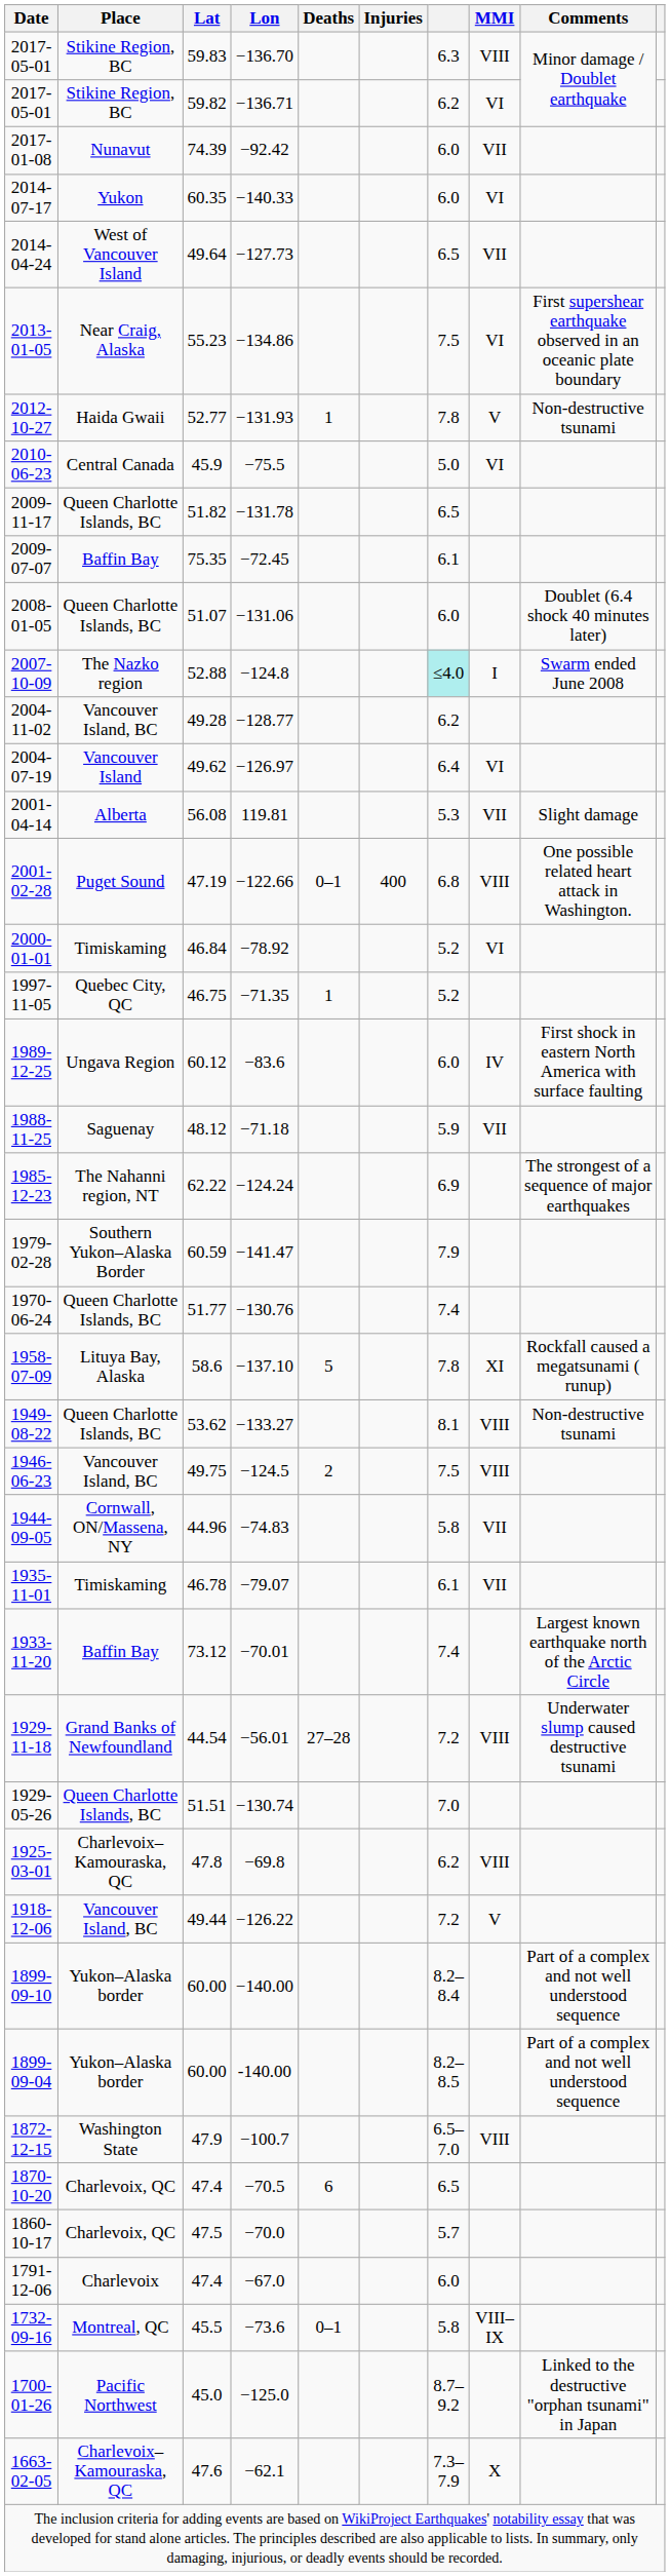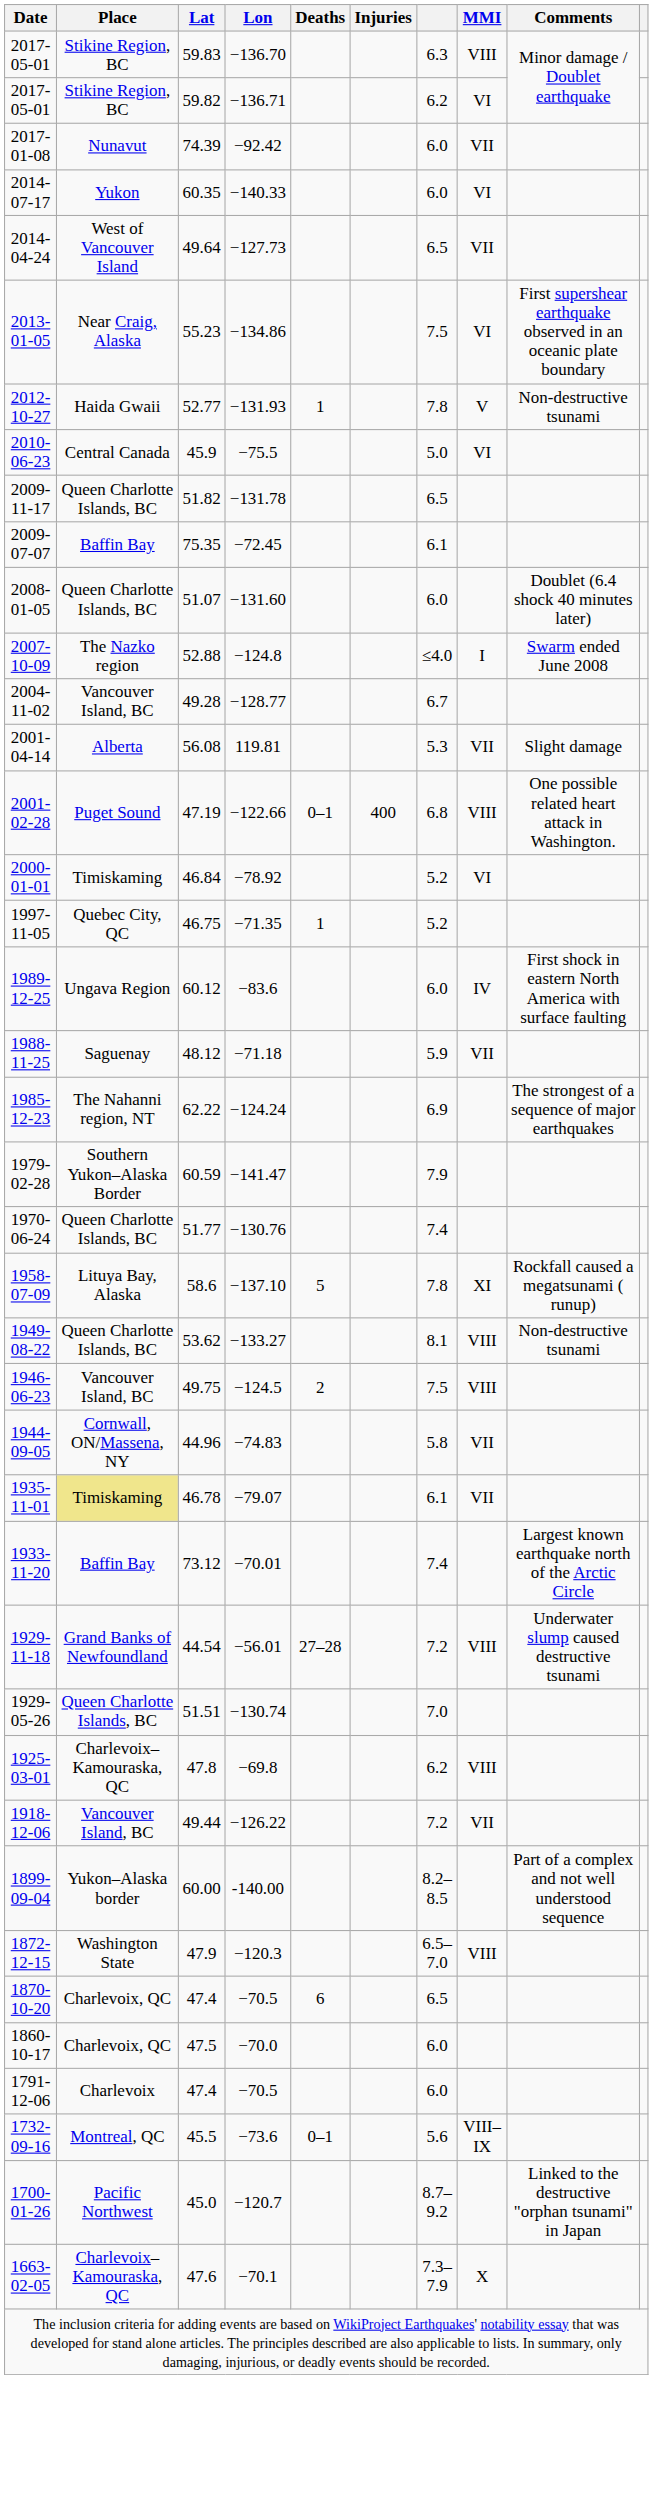2008-01-05 | Lon: −131.06 -> −131.60
2007-10-09 | column 7: paleturquoise background -> no background
2004-11-02 | column 7: 6.2 -> 6.7
- row: 2004-07-19 | Vancouver Island | 49.62 | −126.97 | 6.4 | VI
1935-11-01 | Place: no background -> khaki background
1918-12-06 | MMI: V -> VII
- row: 1899-09-10 | Yukon–Alaska border | 60.00 | −140.00 | 8.2–8.4 | Part of a complex and not well understood sequence
1872-12-15 | Lon: −100.7 -> −120.3
1860-10-17 | column 7: 5.7 -> 6.0
1791-12-06 | Lon: −67.0 -> −70.5
1732-09-16 | column 7: 5.8 -> 5.6
1700-01-26 | Lon: −125.0 -> −120.7
1663-02-05 | Lon: −62.1 -> −70.1
